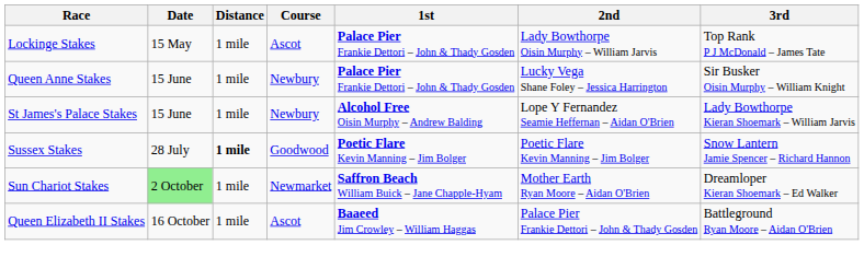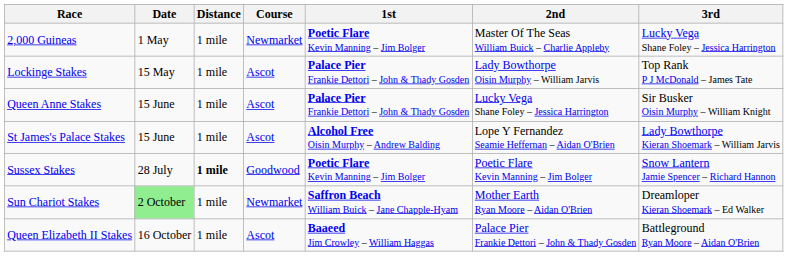+ row: 2,000 Guineas | 1 May | 1 mile | Newmarket | Poetic Flare Kevin Manning – Jim Bolger | Master Of The Seas William Buick – Charlie Appleby | Lucky Vega Shane Foley – Jessica Harrington
Queen Anne Stakes | Course: Newbury -> Ascot
St James's Palace Stakes | Course: Newbury -> Ascot
